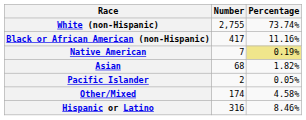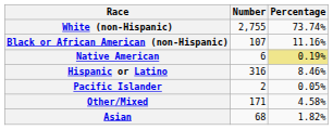Black or African American (non-Hispanic) | Number: 417 -> 107
Native American | Number: 7 -> 6
rows swapped: Asian <-> Hispanic or Latino
Other/Mixed | Number: 174 -> 171
